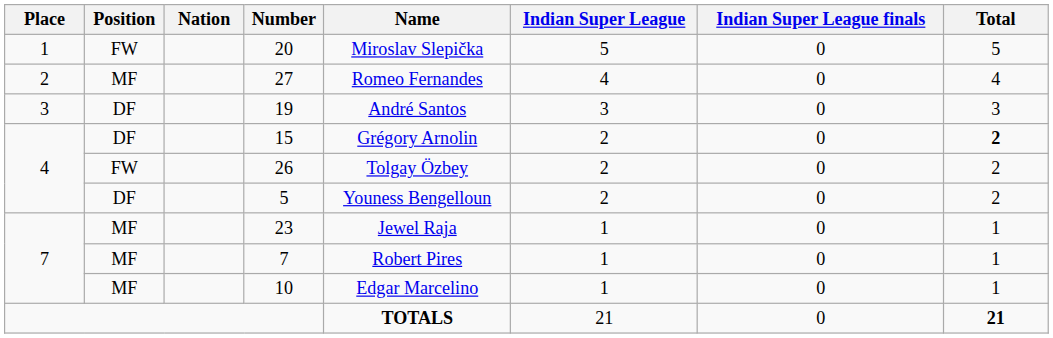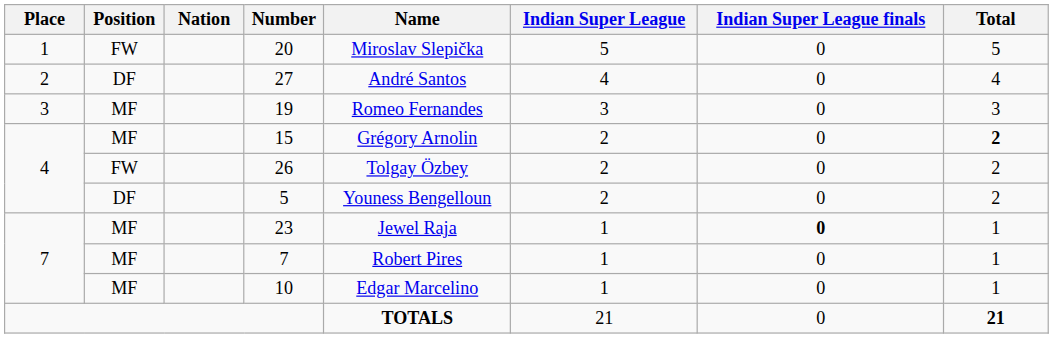27 | Position: MF -> DF
27 | Name: Romeo Fernandes -> André Santos
19 | Position: DF -> MF
19 | Name: André Santos -> Romeo Fernandes
15 | Position: DF -> MF
23 | Indian Super League finals: normal -> bold
